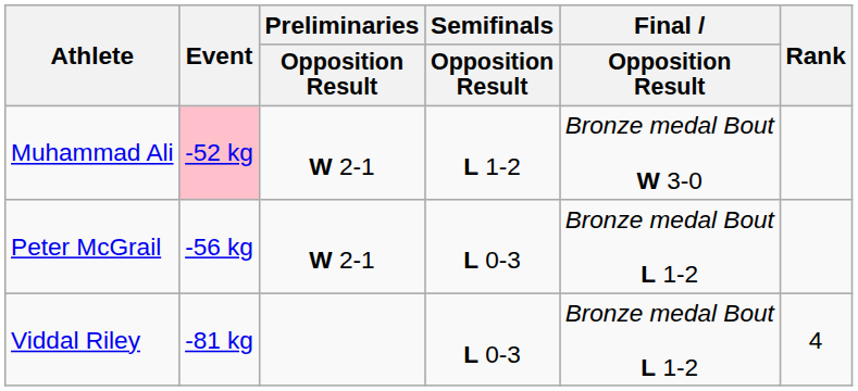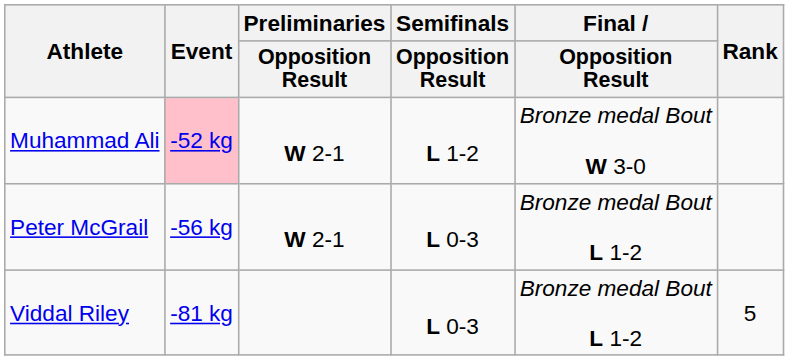Viddal Riley | Rank: 4 -> 5
